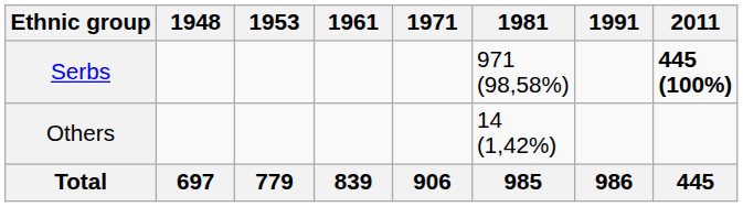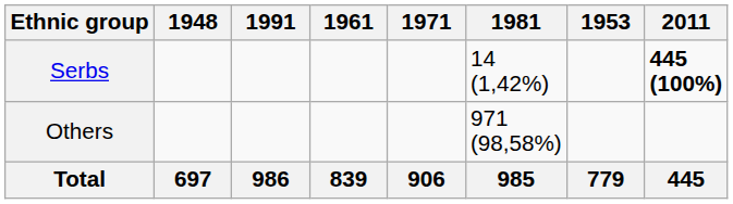columns swapped: 1953 <-> 1991
Serbs | 1981: 971 (98,58%) -> 14 (1,42%)
Others | 1981: 14 (1,42%) -> 971 (98,58%)
